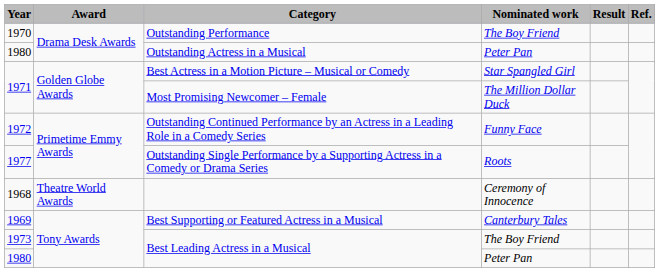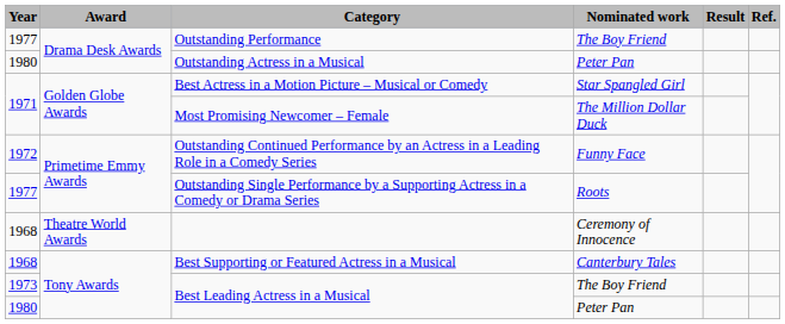Outstanding Performance | Year: 1970 -> 1977
Best Supporting or Featured Actress in a Musical | Year: 1969 -> 1968
